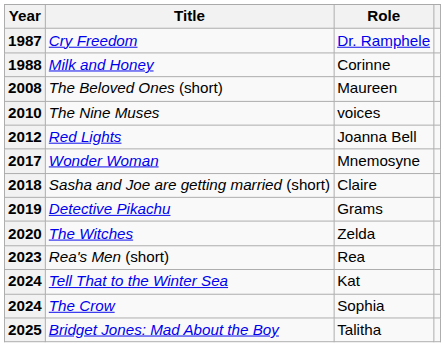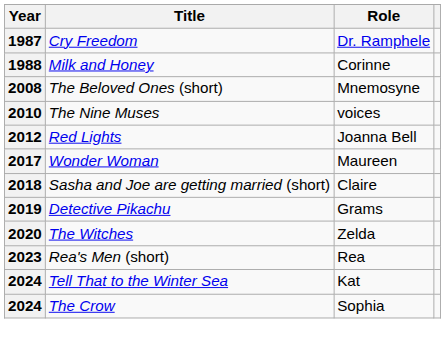2008 | Role: Maureen -> Mnemosyne
2017 | Role: Mnemosyne -> Maureen
- row: 2025 | Bridget Jones: Mad About the Boy | Talitha
